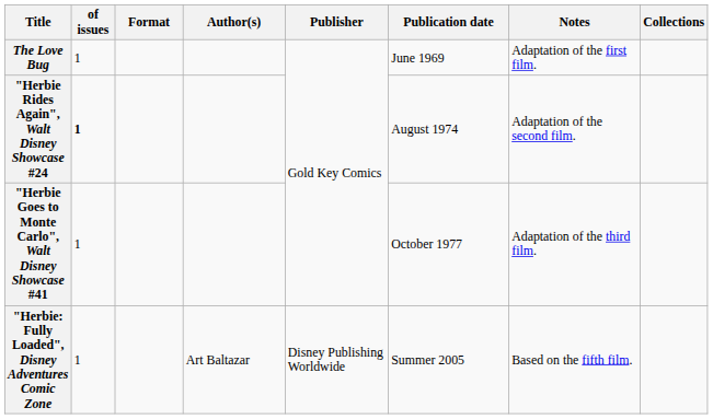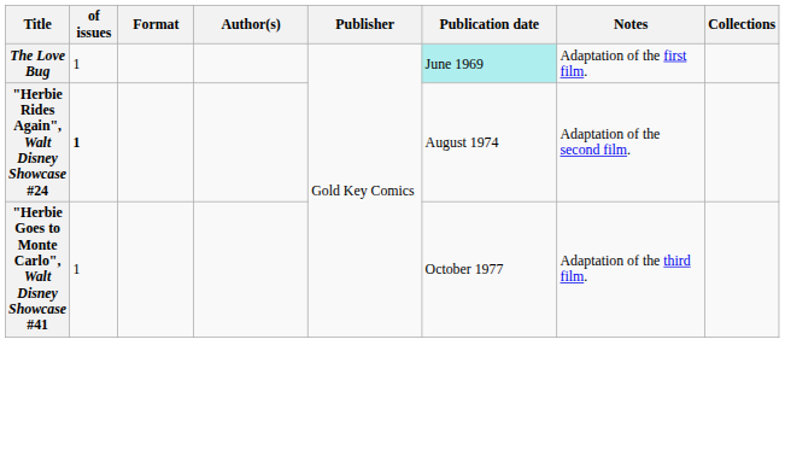The Love Bug | Publication date: no background -> paleturquoise background
- row: "Herbie: Fully Loaded", Disney Adventures Comic Zone | 1 | Art Baltazar | Disney Publishing Worldwide | Summer 2005 | Based on the fifth film.
